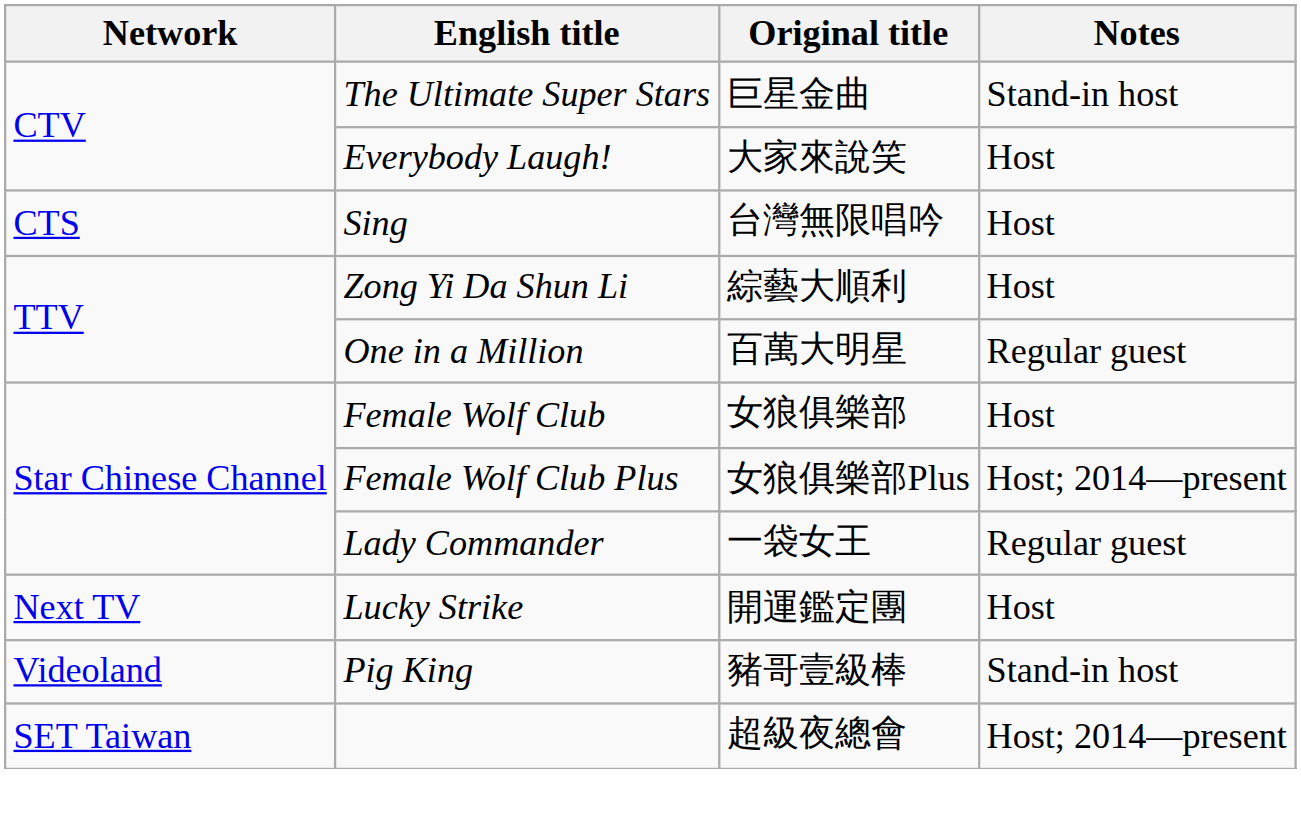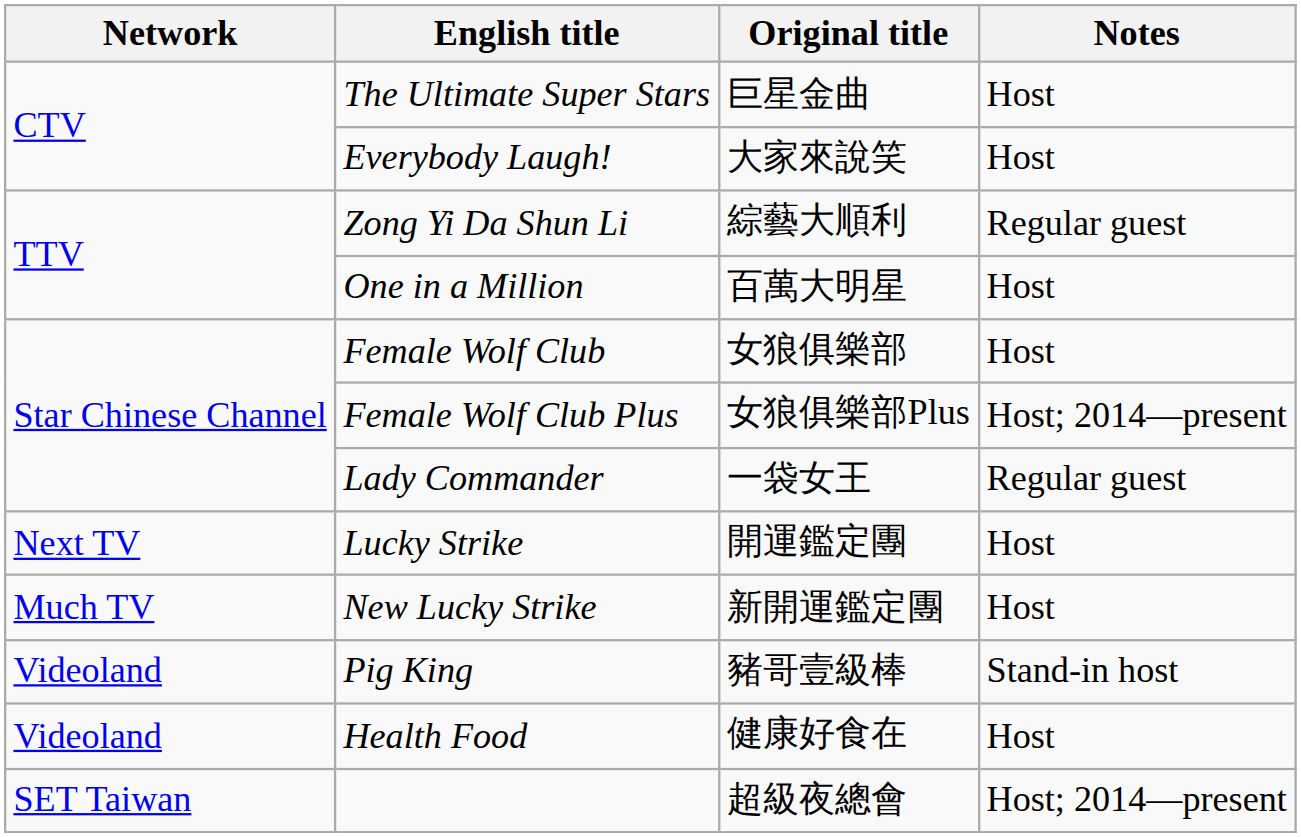The Ultimate Super Stars | Notes: Stand-in host -> Host
- row: CTS | Sing | 台灣無限唱吟 | Host
Zong Yi Da Shun Li | Notes: Host -> Regular guest
One in a Million | Notes: Regular guest -> Host
+ row: Much TV | New Lucky Strike | 新開運鑑定團 | Host
+ row: Videoland | Health Food | 健康好食在 | Host
